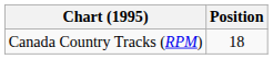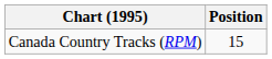Canada Country Tracks (RPM) | Position: 18 -> 15
